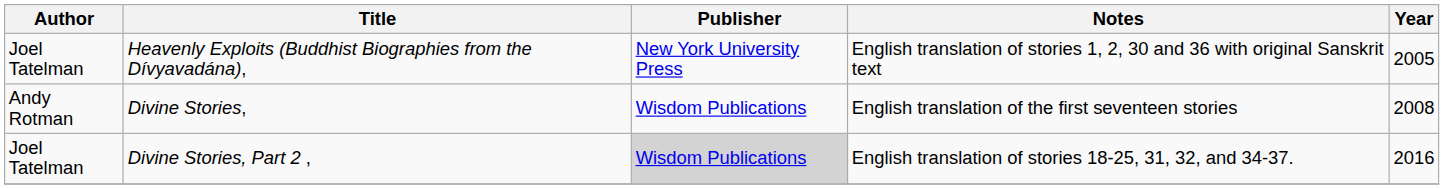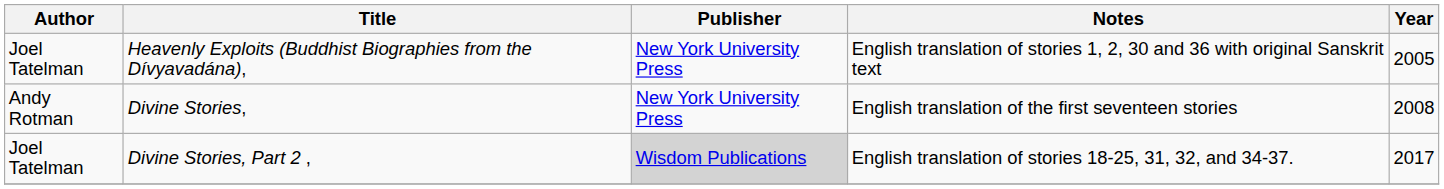Divine Stories, | Publisher: Wisdom Publications -> New York University Press
Divine Stories, Part 2 , | Year: 2016 -> 2017
